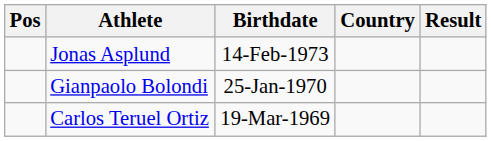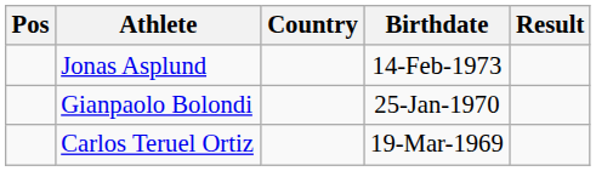columns swapped: Birthdate <-> Country
